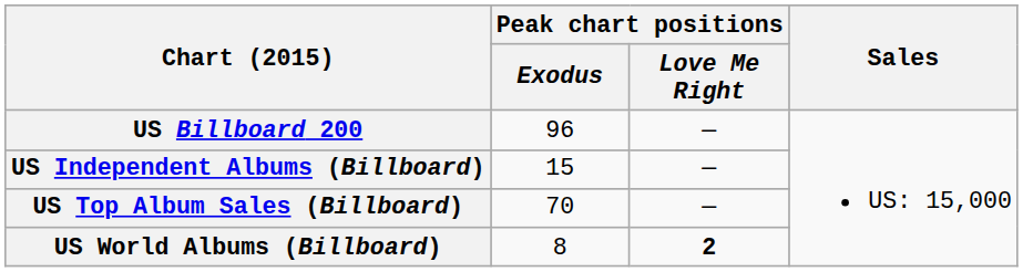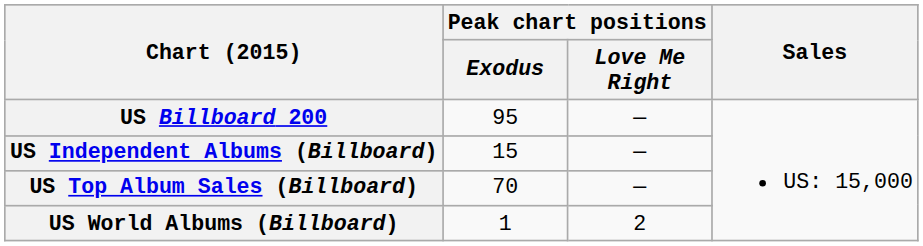US Billboard 200 | Peak chart positions / Exodus: 96 -> 95
US World Albums (Billboard) | Peak chart positions / Exodus: 8 -> 1
US World Albums (Billboard) | Peak chart positions / Love Me Right: bold -> normal
